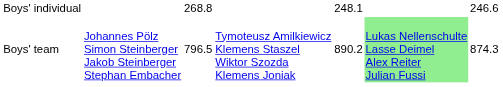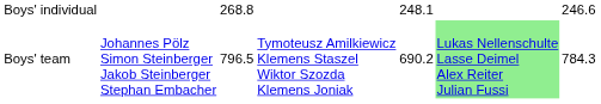Boys' team | column 5: 890.2 -> 690.2
Boys' team | column 7: 874.3 -> 784.3
